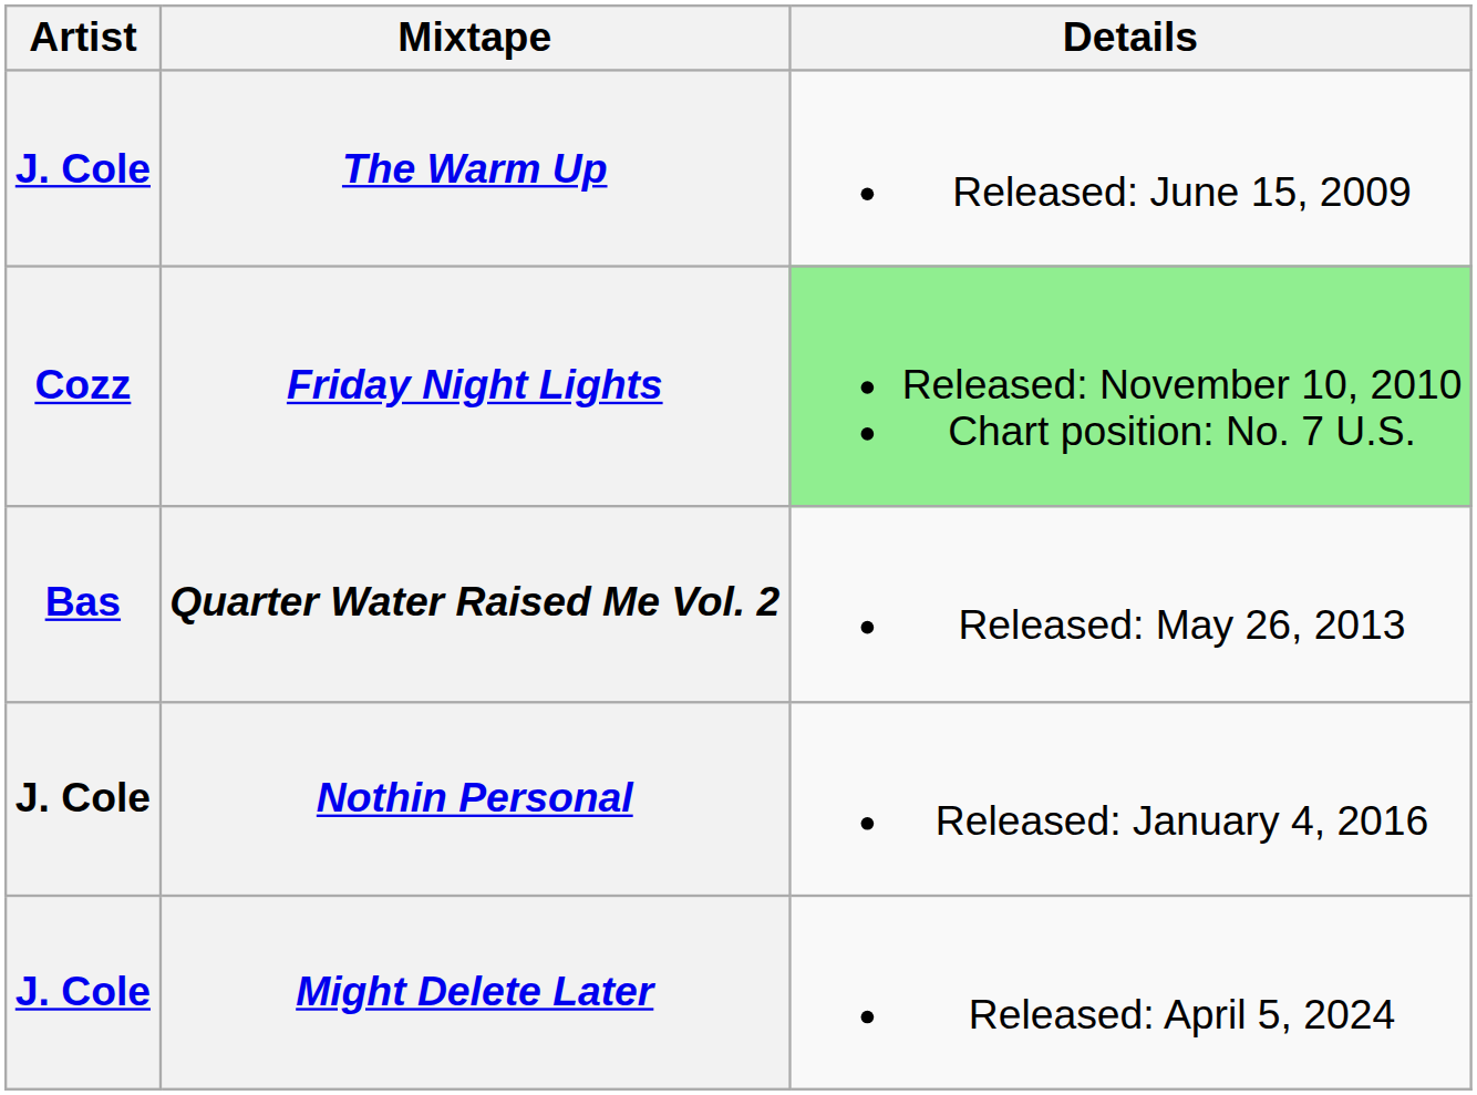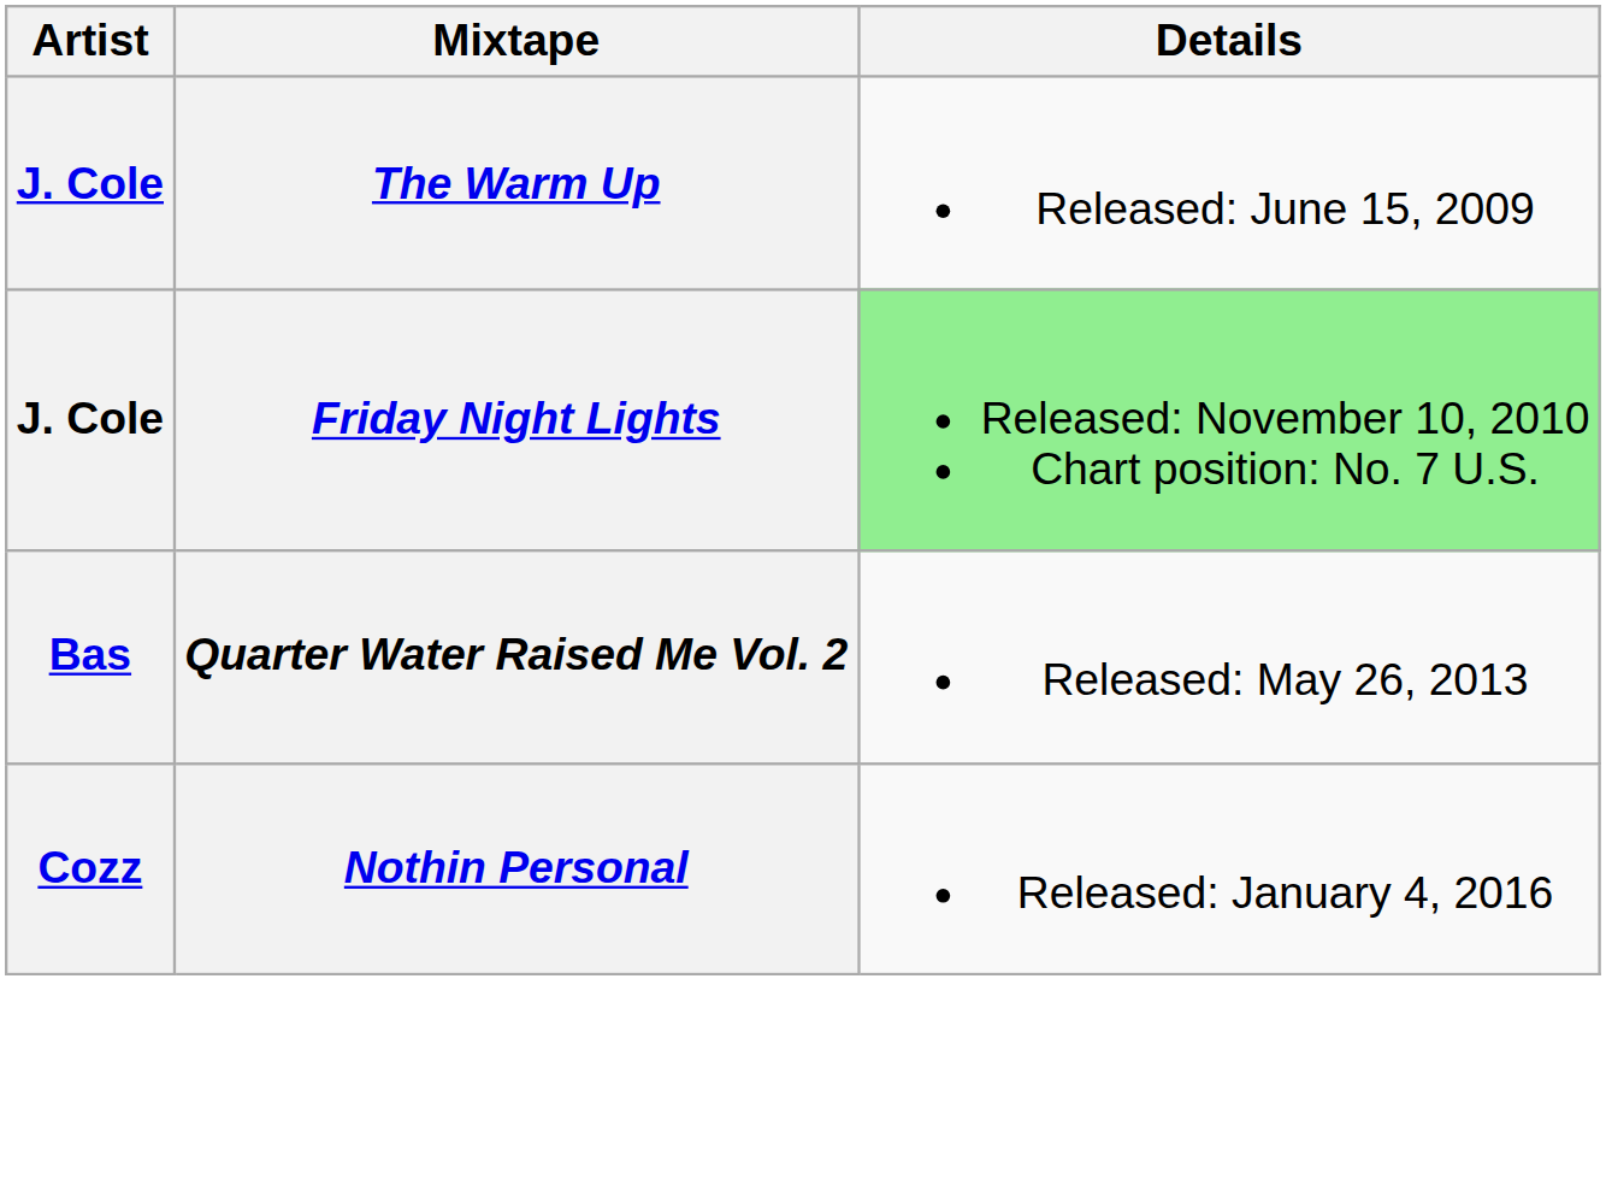Friday Night Lights | Artist: Cozz -> J. Cole
Nothin Personal | Artist: J. Cole -> Cozz
- row: J. Cole | Might Delete Later | Released: April 5, 2024
